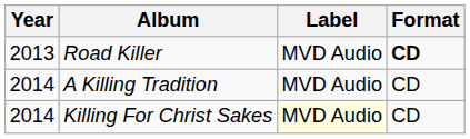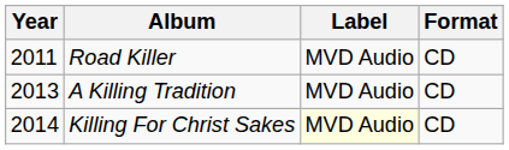Road Killer | Year: 2013 -> 2011
Road Killer | Format: bold -> normal
A Killing Tradition | Year: 2014 -> 2013
